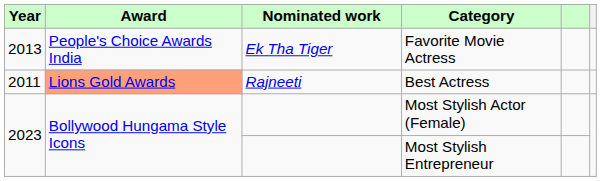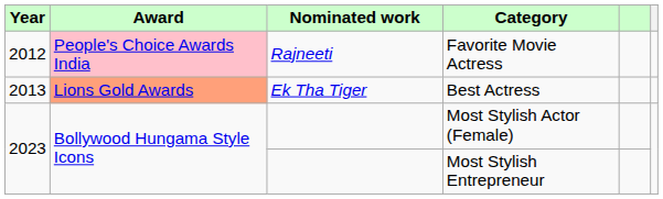Favorite Movie Actress | Year: 2013 -> 2012
Favorite Movie Actress | Award: no background -> pink background
Favorite Movie Actress | Nominated work: Ek Tha Tiger -> Rajneeti
Best Actress | Year: 2011 -> 2013
Best Actress | Nominated work: Rajneeti -> Ek Tha Tiger
